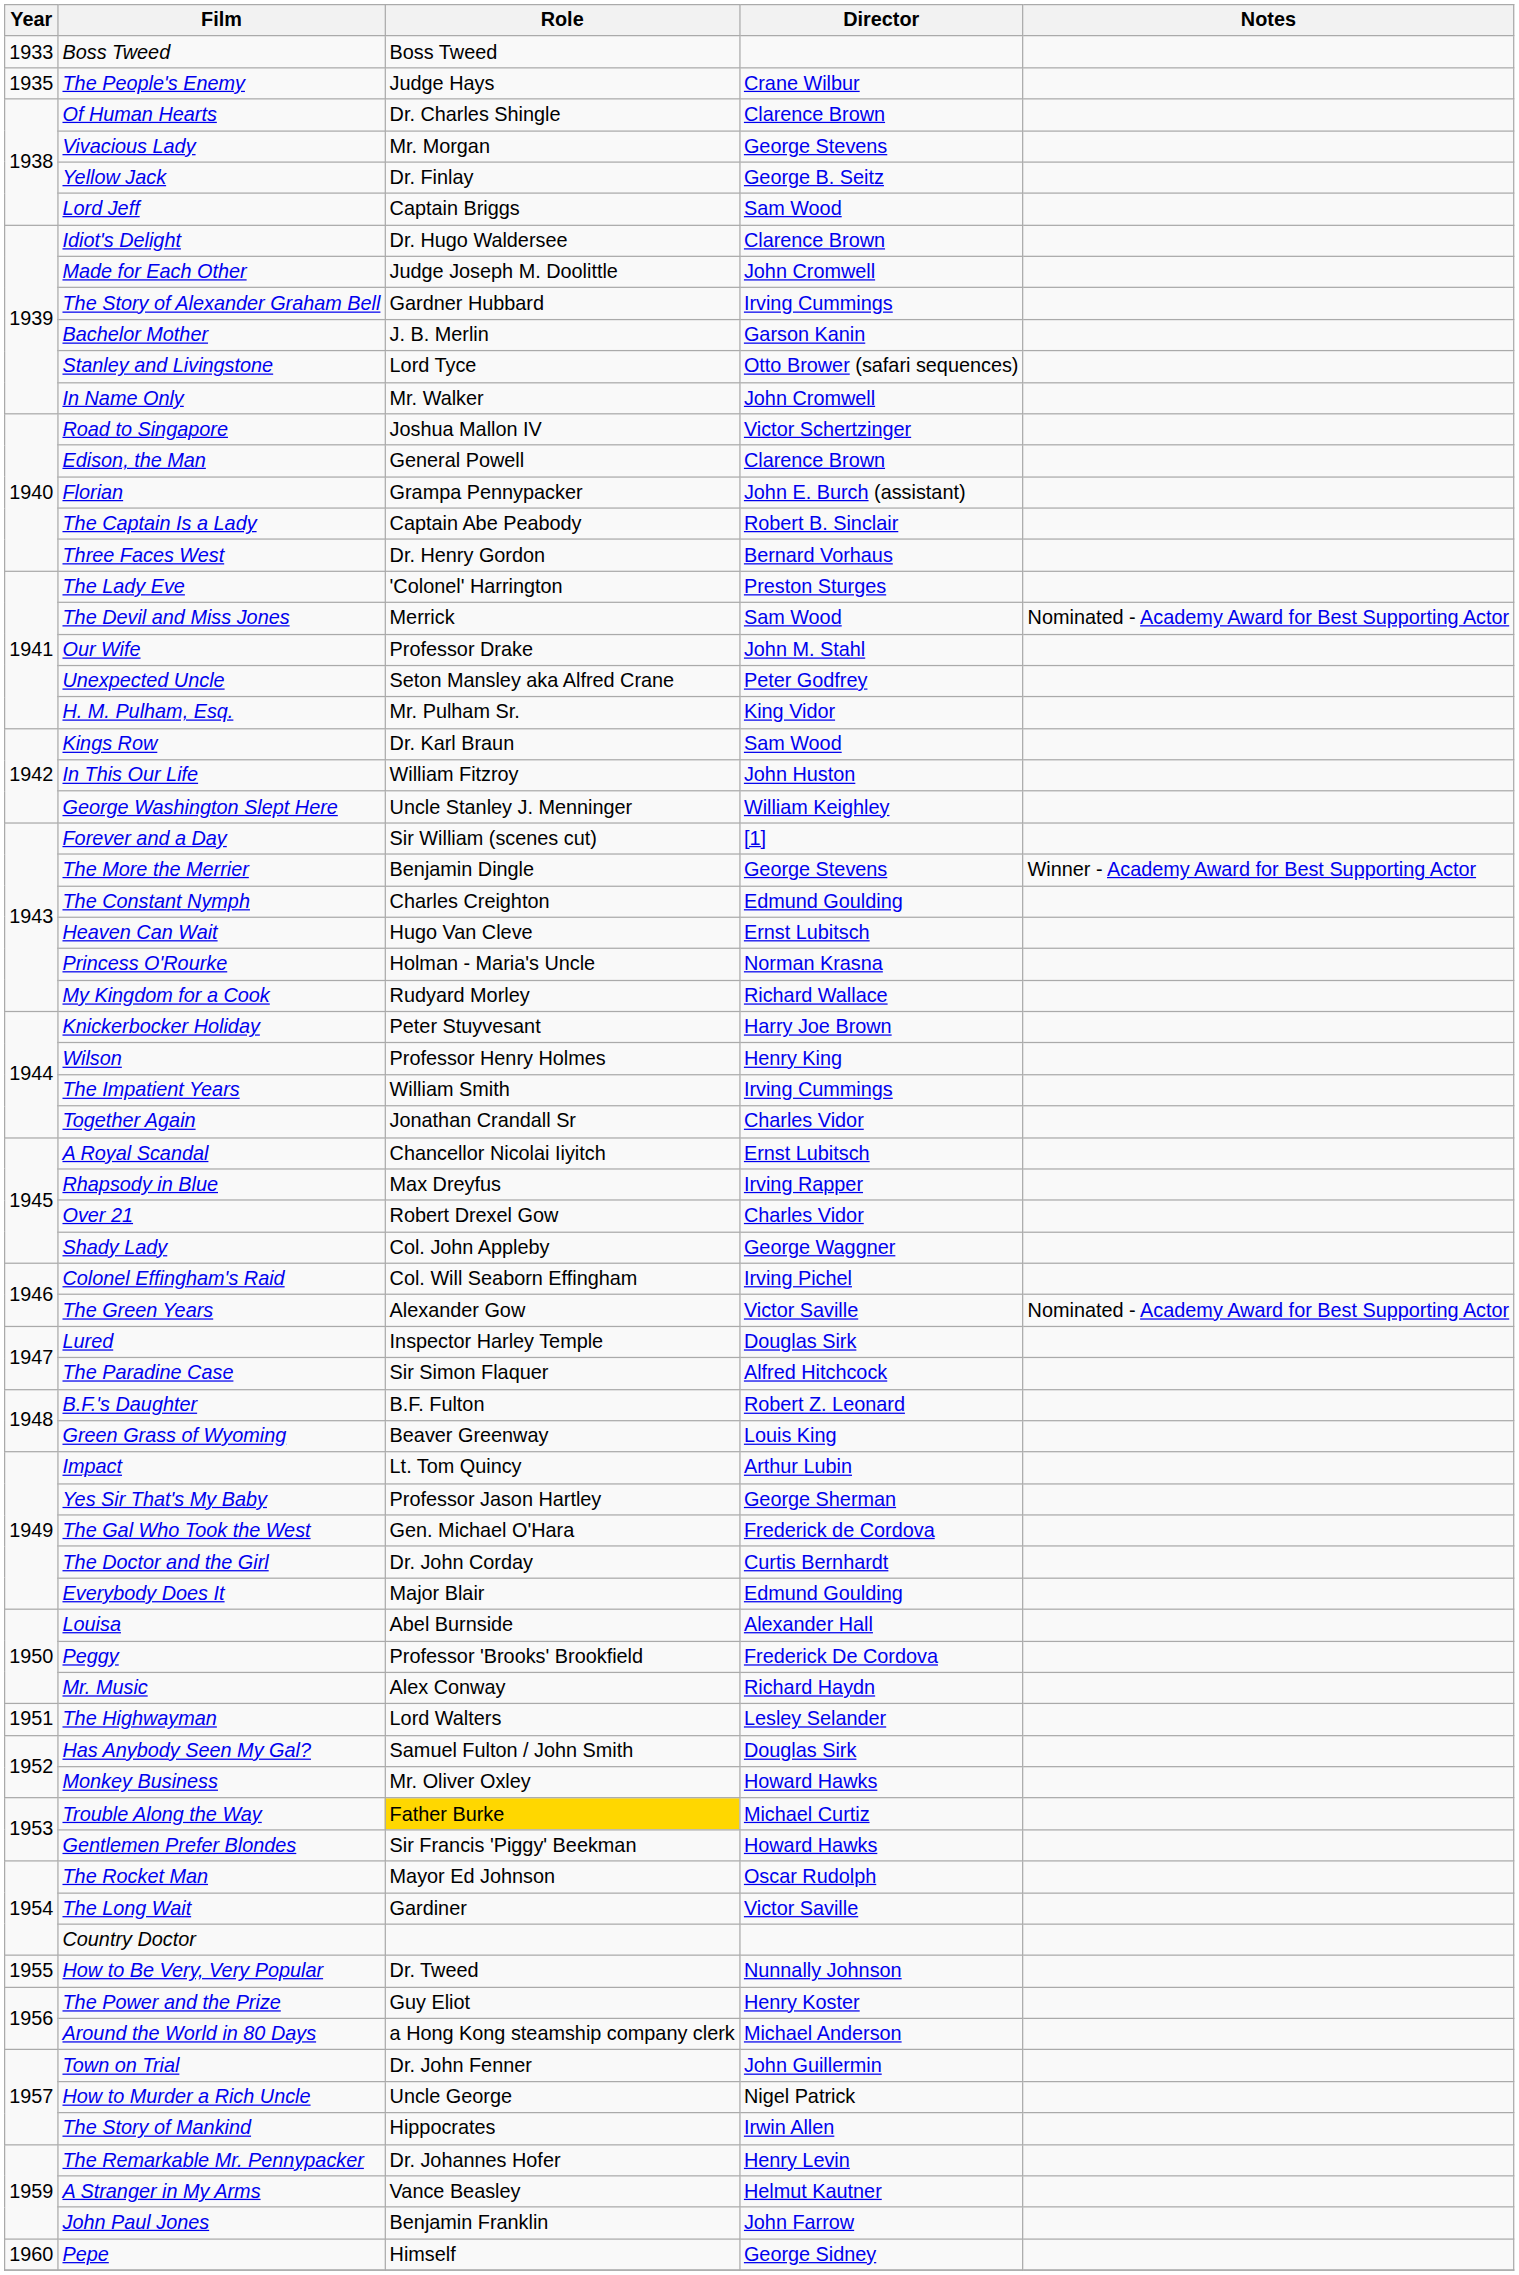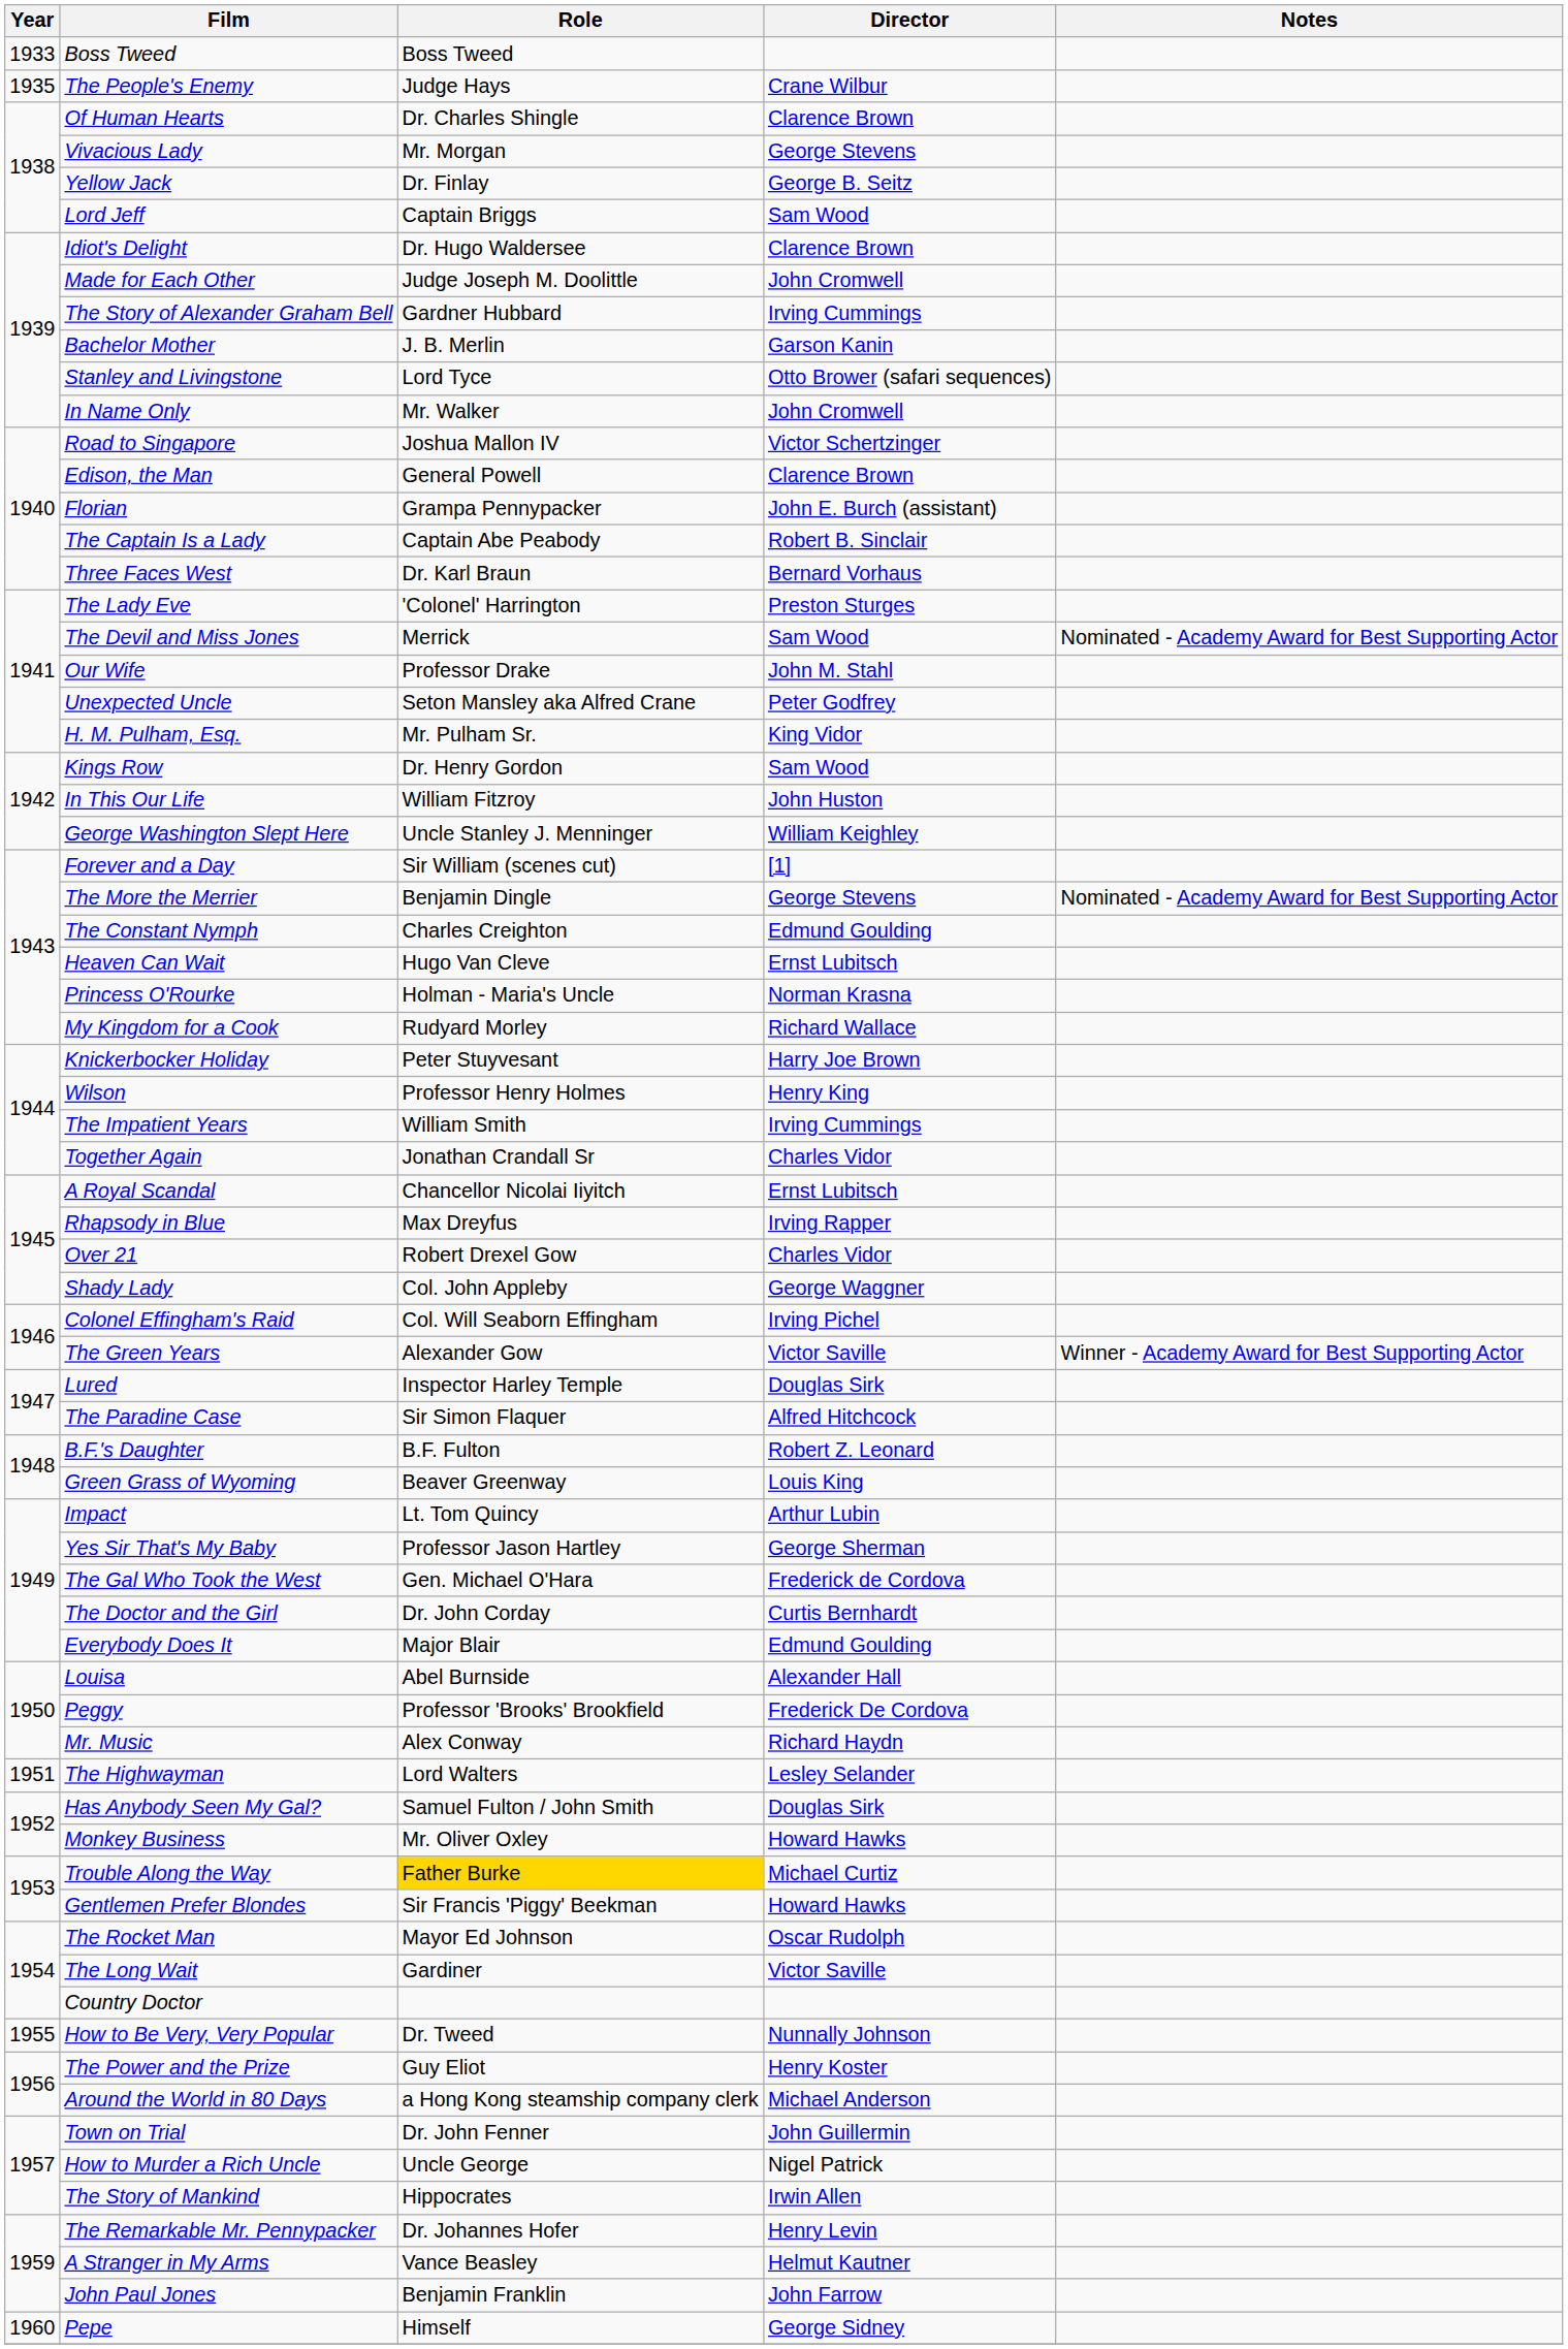Three Faces West | Role: Dr. Henry Gordon -> Dr. Karl Braun
Kings Row | Role: Dr. Karl Braun -> Dr. Henry Gordon
The More the Merrier | Notes: Winner - Academy Award for Best Supporting Actor -> Nominated - Academy Award for Best Supporting Actor
The Green Years | Notes: Nominated - Academy Award for Best Supporting Actor -> Winner - Academy Award for Best Supporting Actor
